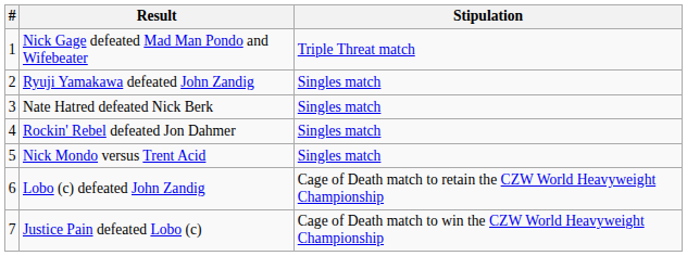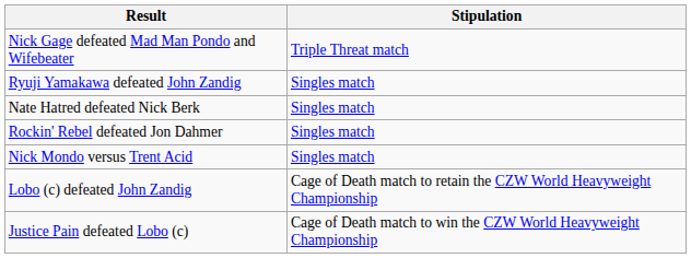- column: # | 1 | 2 | 3 | 4 | 5 | 6 | 7
